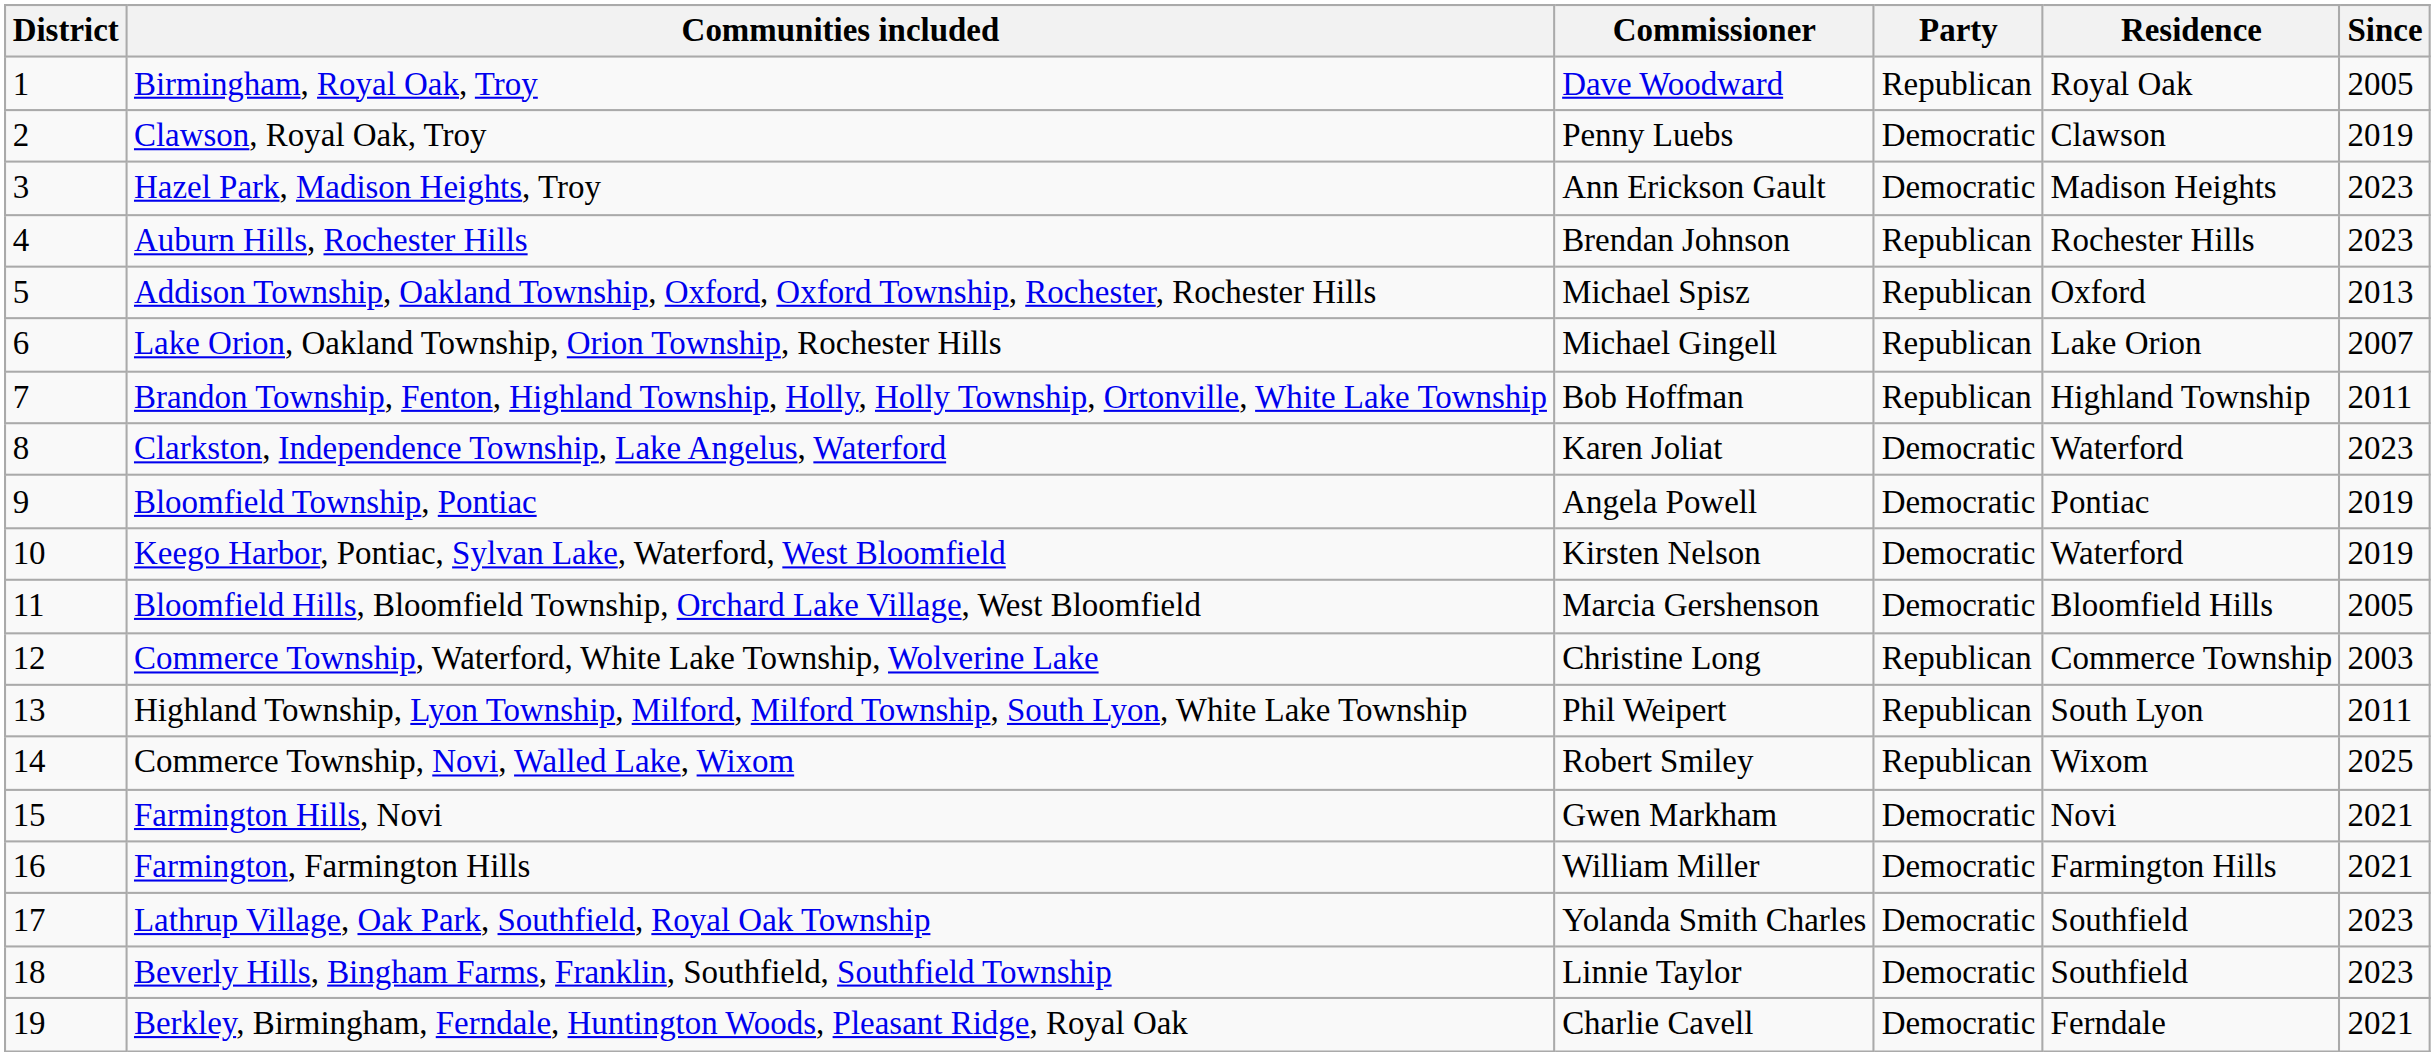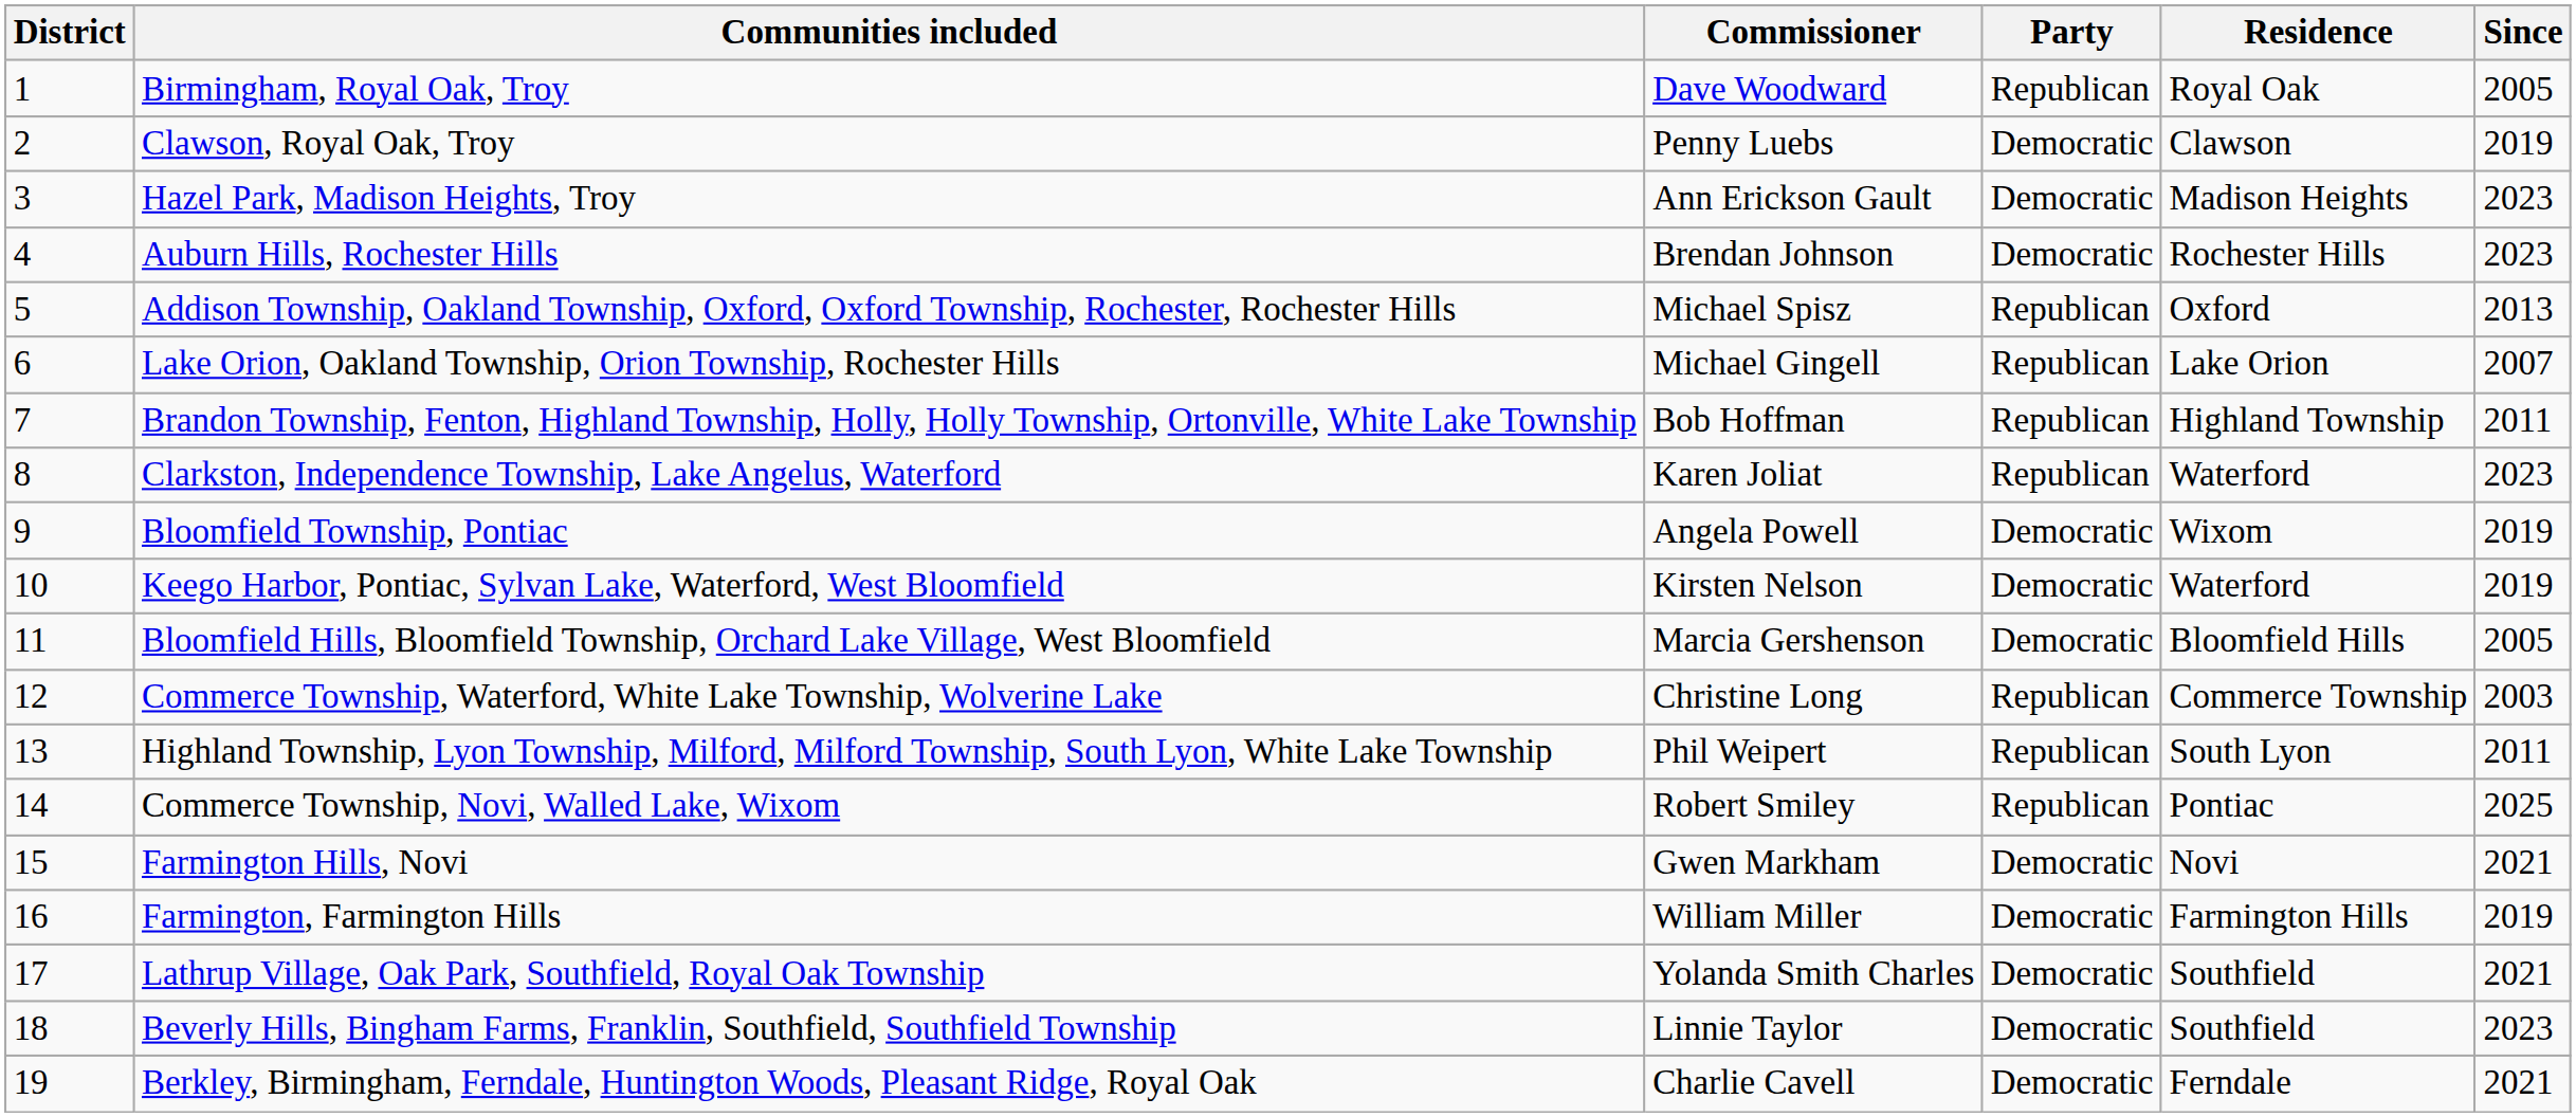Auburn Hills, Rochester Hills | Party: Republican -> Democratic
Clarkston, Independence Township, Lake Angelus, Waterford | Party: Democratic -> Republican
Bloomfield Township, Pontiac | Residence: Pontiac -> Wixom
Commerce Township, Novi, Walled Lake, Wixom | Residence: Wixom -> Pontiac
Farmington, Farmington Hills | Since: 2021 -> 2019
Lathrup Village, Oak Park, Southfield, Royal Oak Township | Since: 2023 -> 2021
